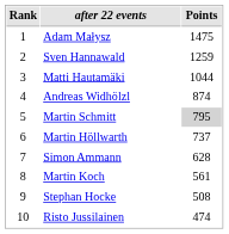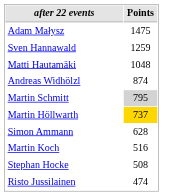- column: Rank | 1 | 2 | 3 | 4 | 5 | 6 | 7 | 8 | 9 | 10
Matti Hautamäki | Points: 1044 -> 1048
Martin Höllwarth | Points: no background -> gold background
Martin Koch | Points: 561 -> 516
